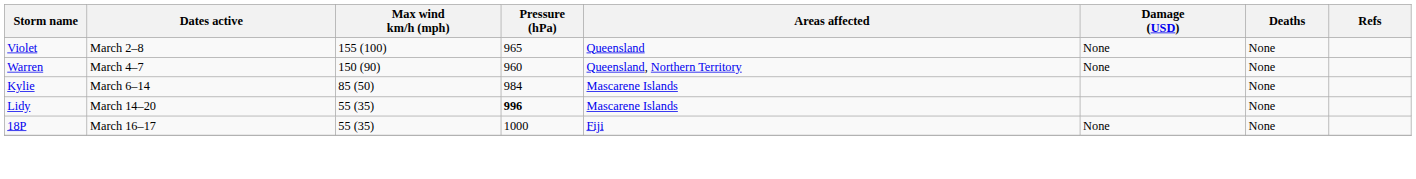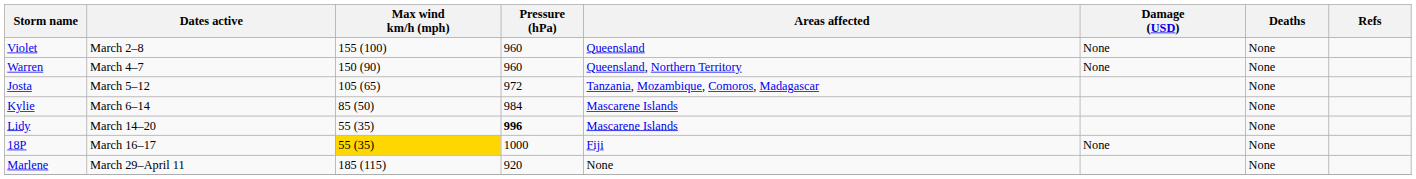Violet | Pressure (hPa): 965 -> 960
+ row: Josta | March 5–12 | 105 (65) | 972 | Tanzania, Mozambique, Comoros, Madagascar | None
18P | Max wind km/h (mph): no background -> gold background
+ row: Marlene | March 29–April 11 | 185 (115) | 920 | None | None
